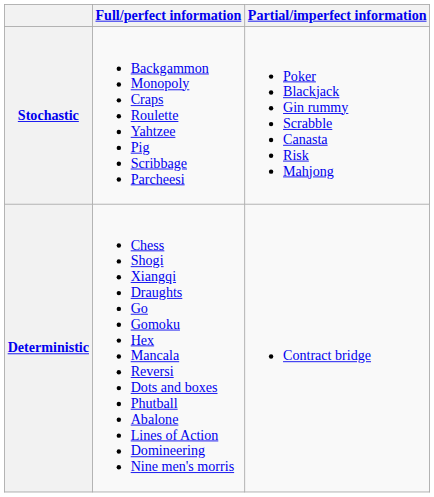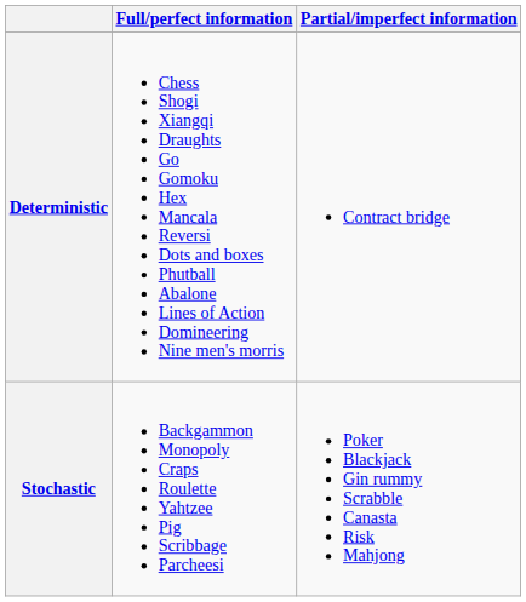rows swapped: Deterministic <-> Stochastic
